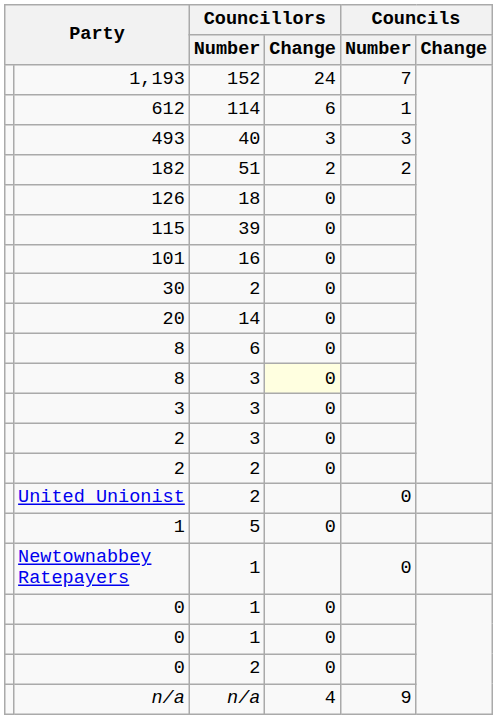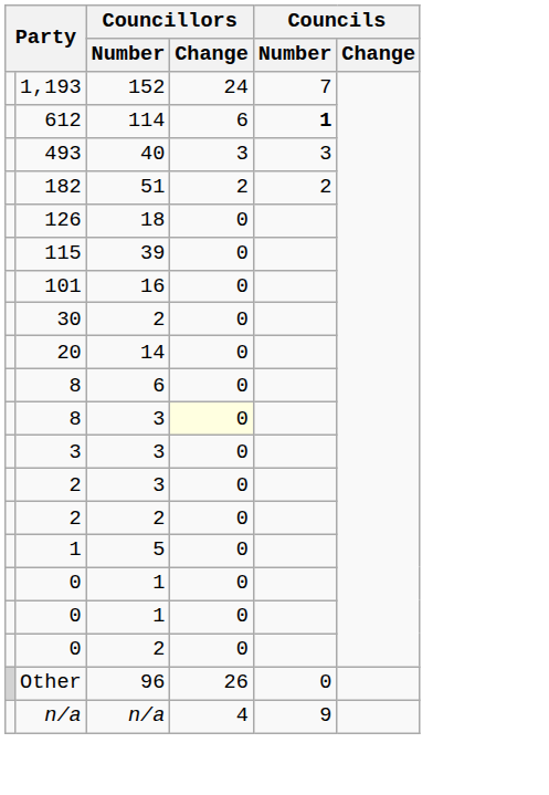612 | Councils / Number: normal -> bold
- row: United Unionist | 2 | 0
- row: Newtownabbey Ratepayers | 1 | 0
+ row: Other | 96 | 26 | 0
